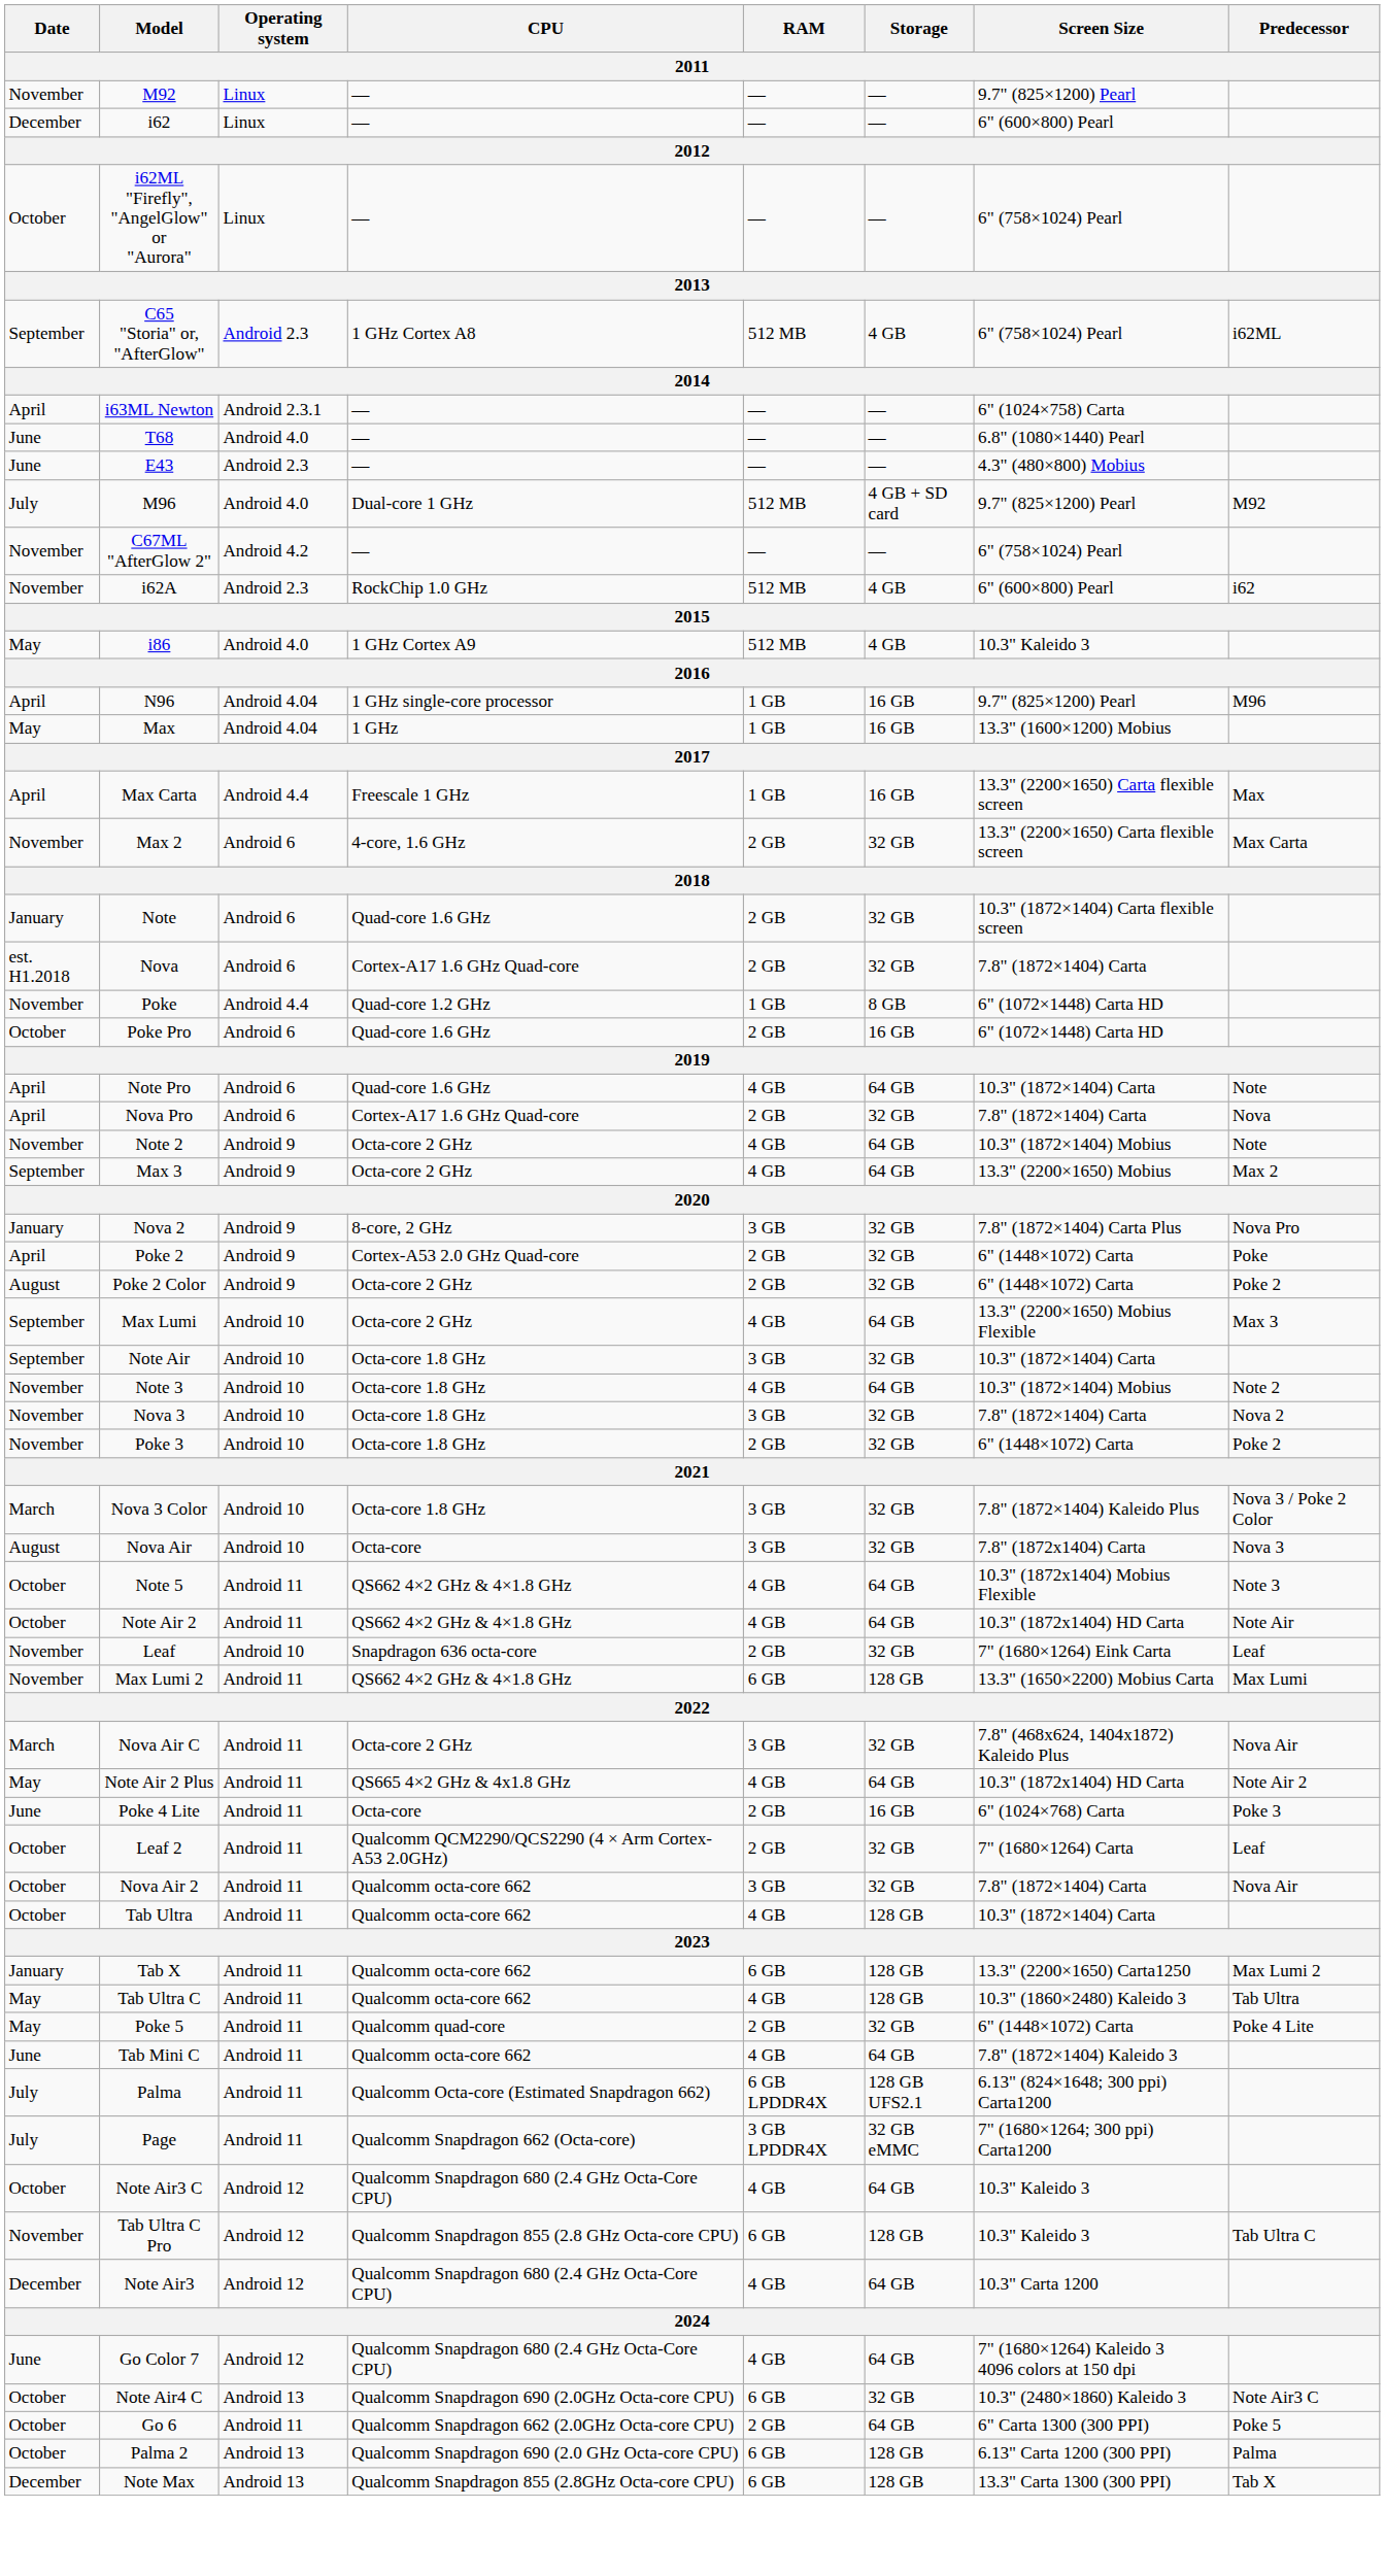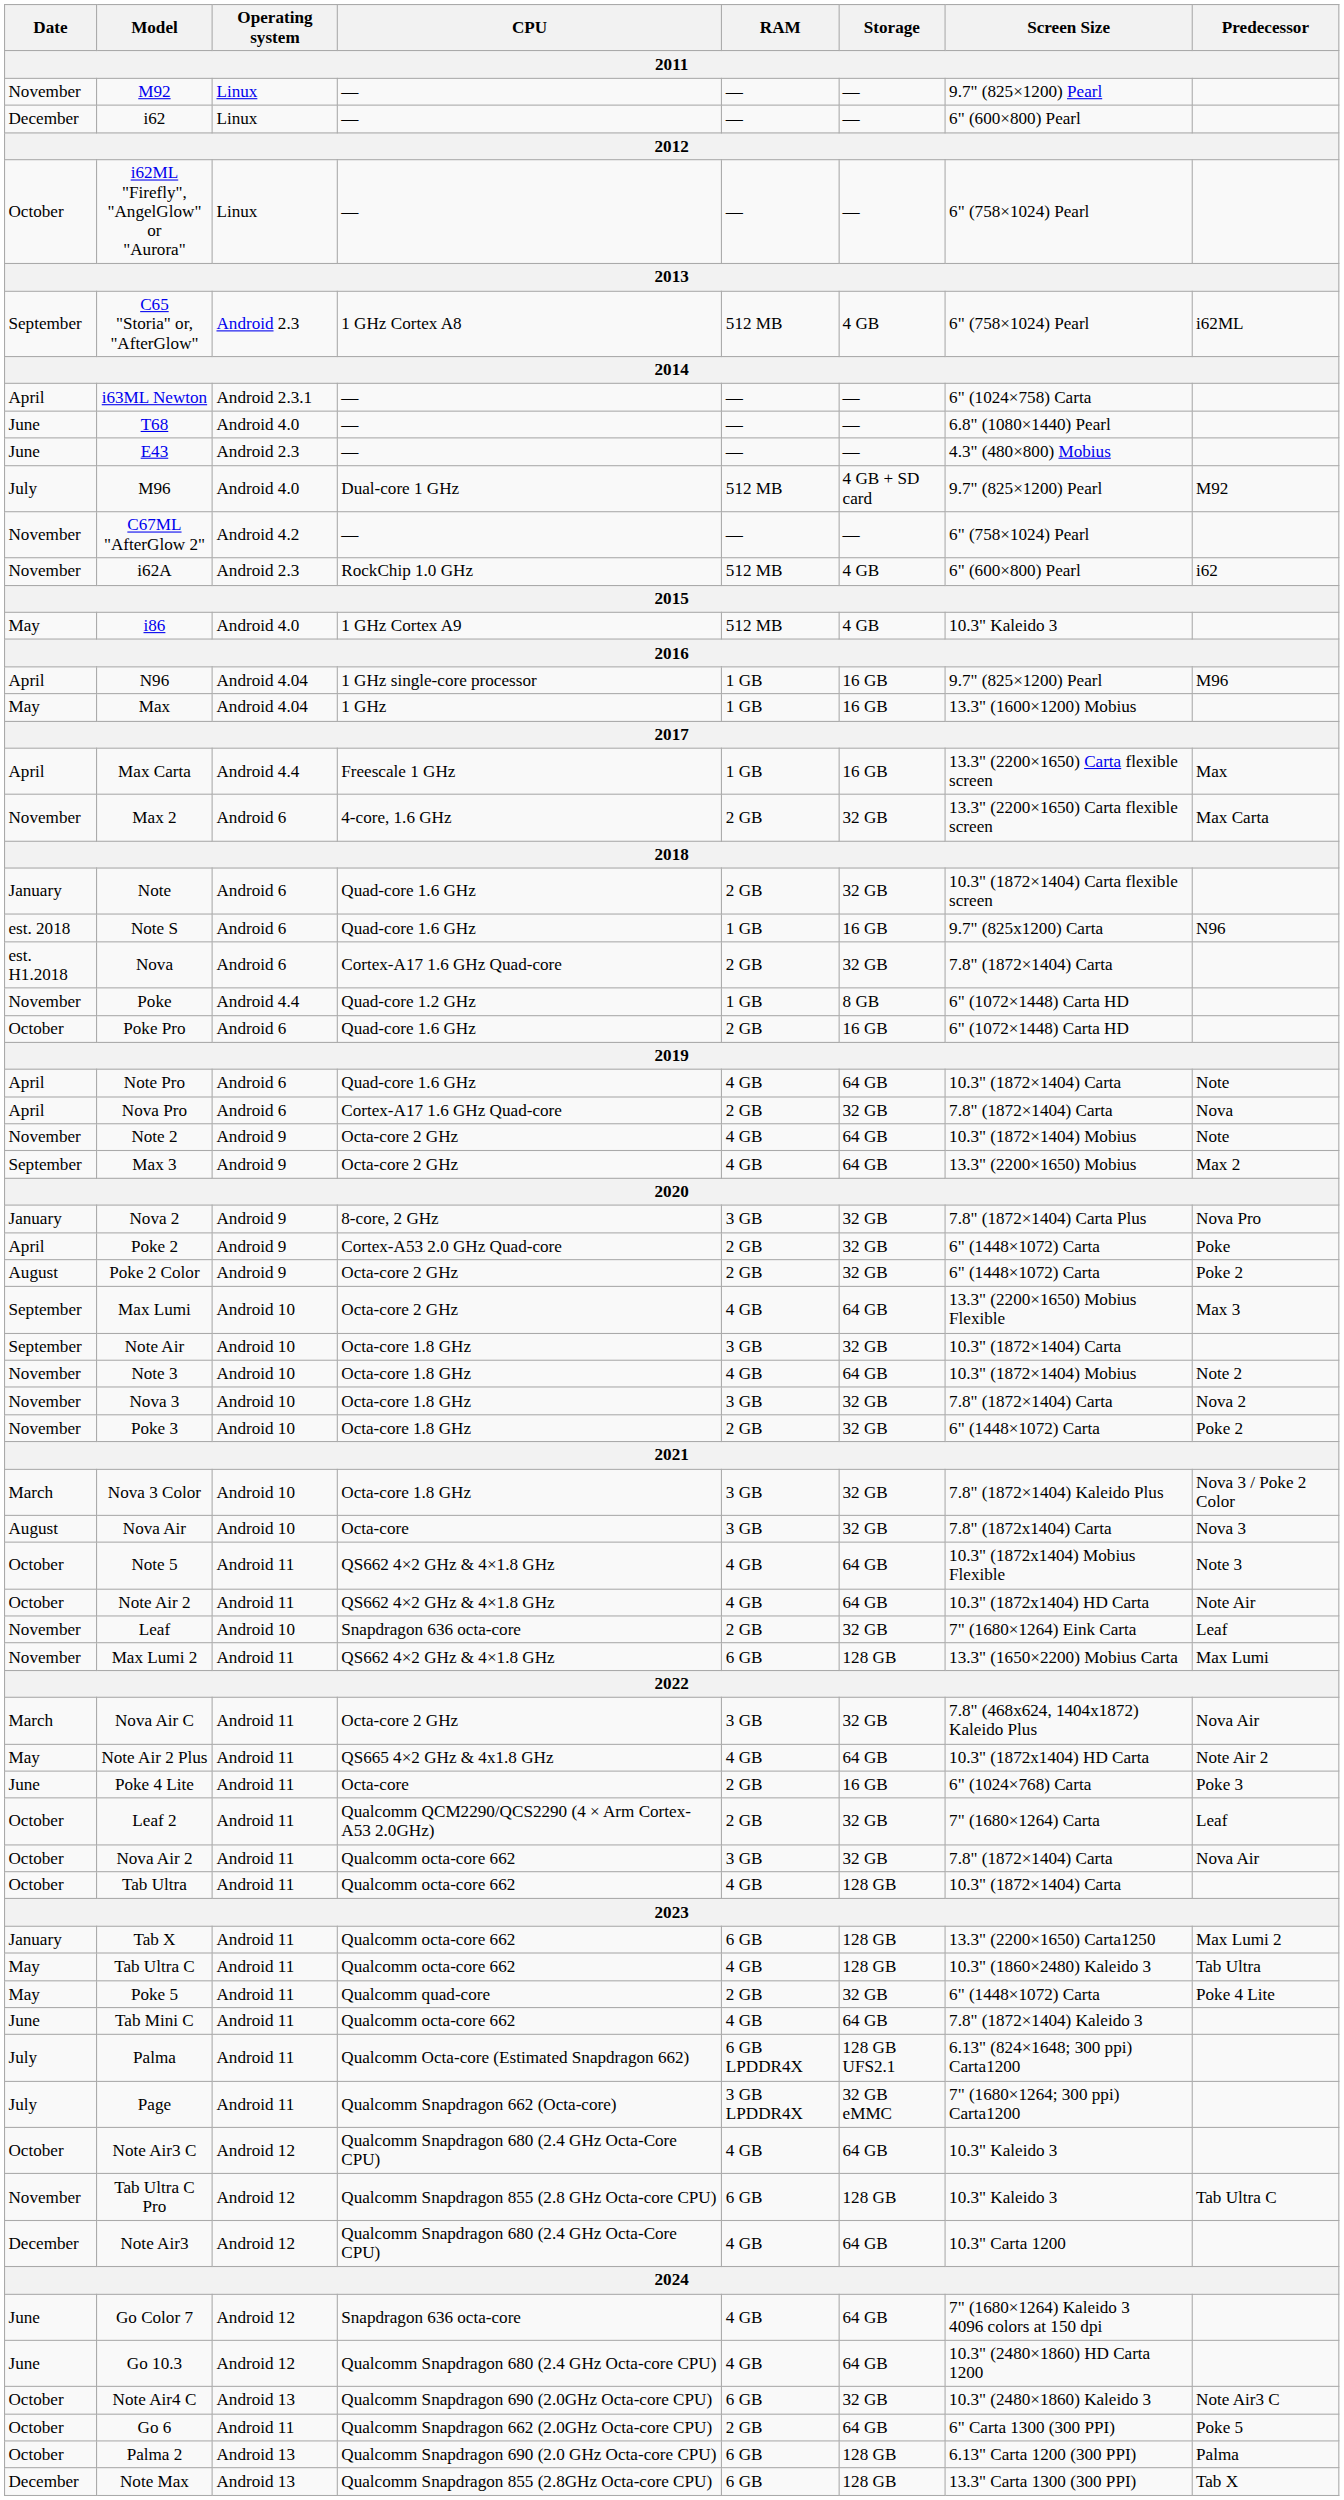+ row: est. 2018 | Note S | Android 6 | Quad-core 1.6 GHz | 1 GB | 16 GB | 9.7" (825x1200) Carta | N96
Go Color 7 | CPU: Qualcomm Snapdragon 680 (2.4 GHz Octa-Core CPU) -> Snapdragon 636 octa-core
+ row: June | Go 10.3 | Android 12 | Qualcomm Snapdragon 680 (2.4 GHz Octa-core CPU) | 4 GB | 64 GB | 10.3" (2480×1860) HD Carta 1200
